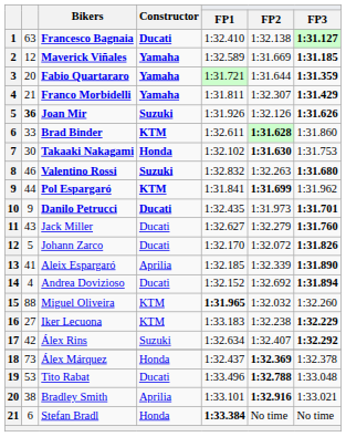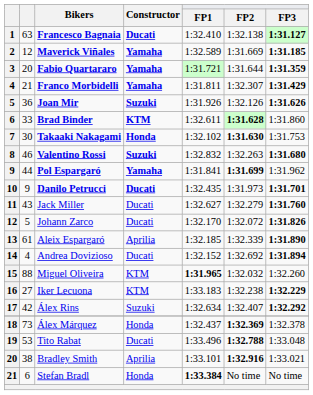Joan Mir | column 2: bold -> normal
Pol Espargaró | Constructor: KTM -> Yamaha
Aleix Espargaró | column 2: 41 -> 61
